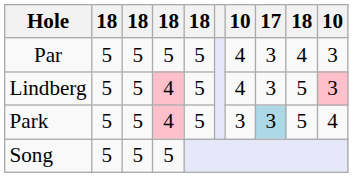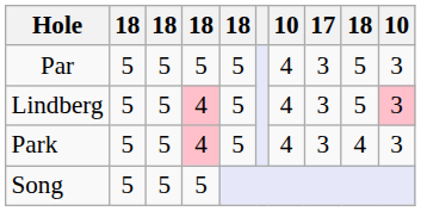Par | column 9: 4 -> 5
Park | column 7: 3 -> 4
Park | 17: lightblue background -> no background
Park | column 9: 5 -> 4
Park | column 10: 4 -> 3
